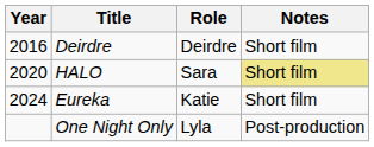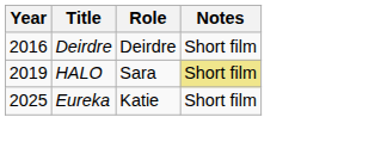HALO | Year: 2020 -> 2019
Eureka | Year: 2024 -> 2025
- row: One Night Only | Lyla | Post-production
